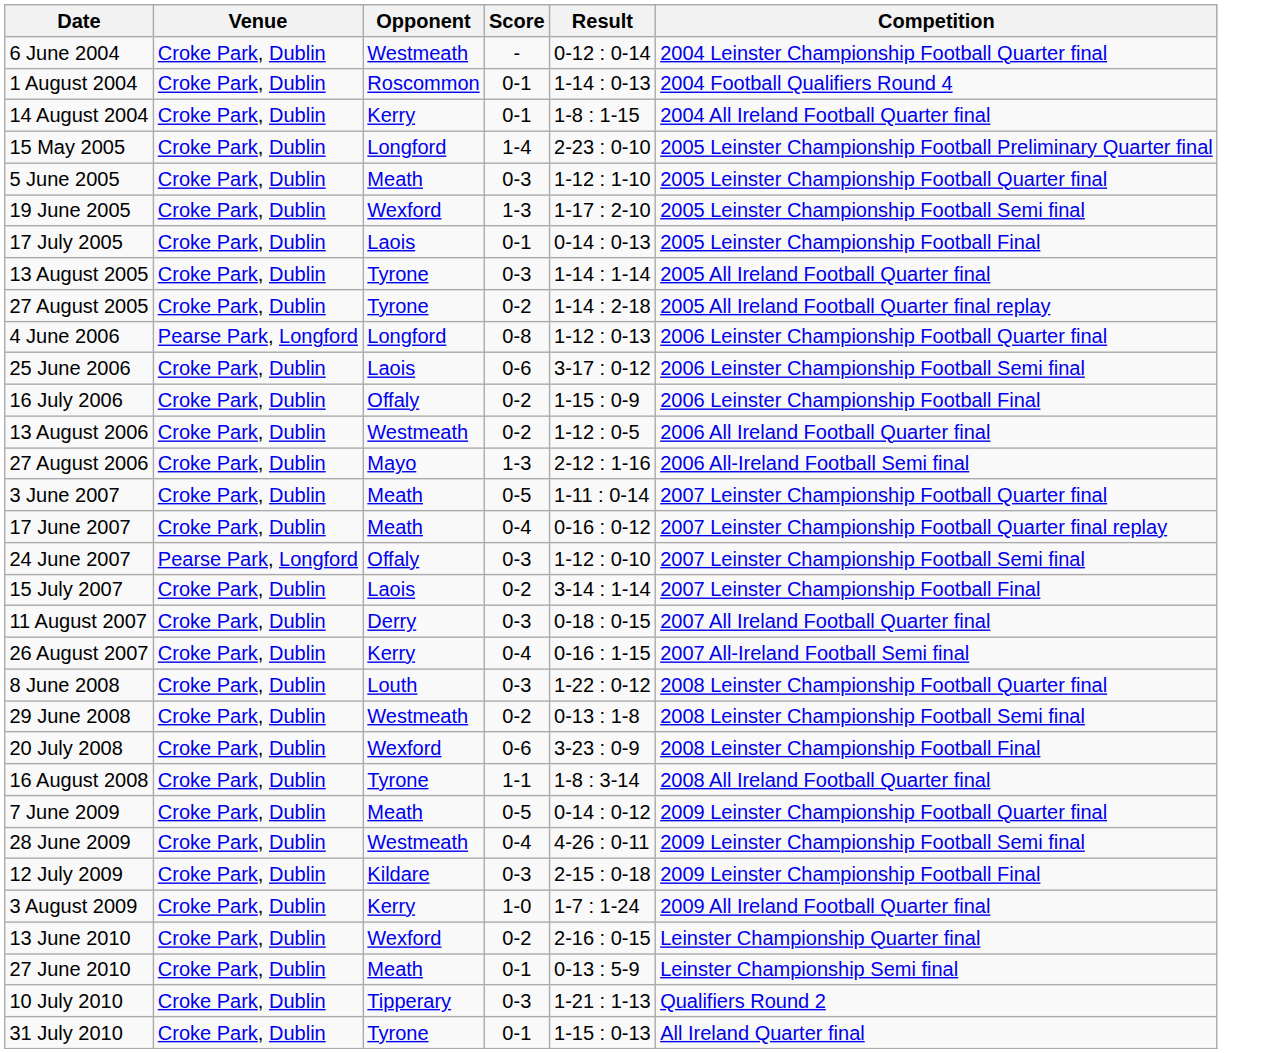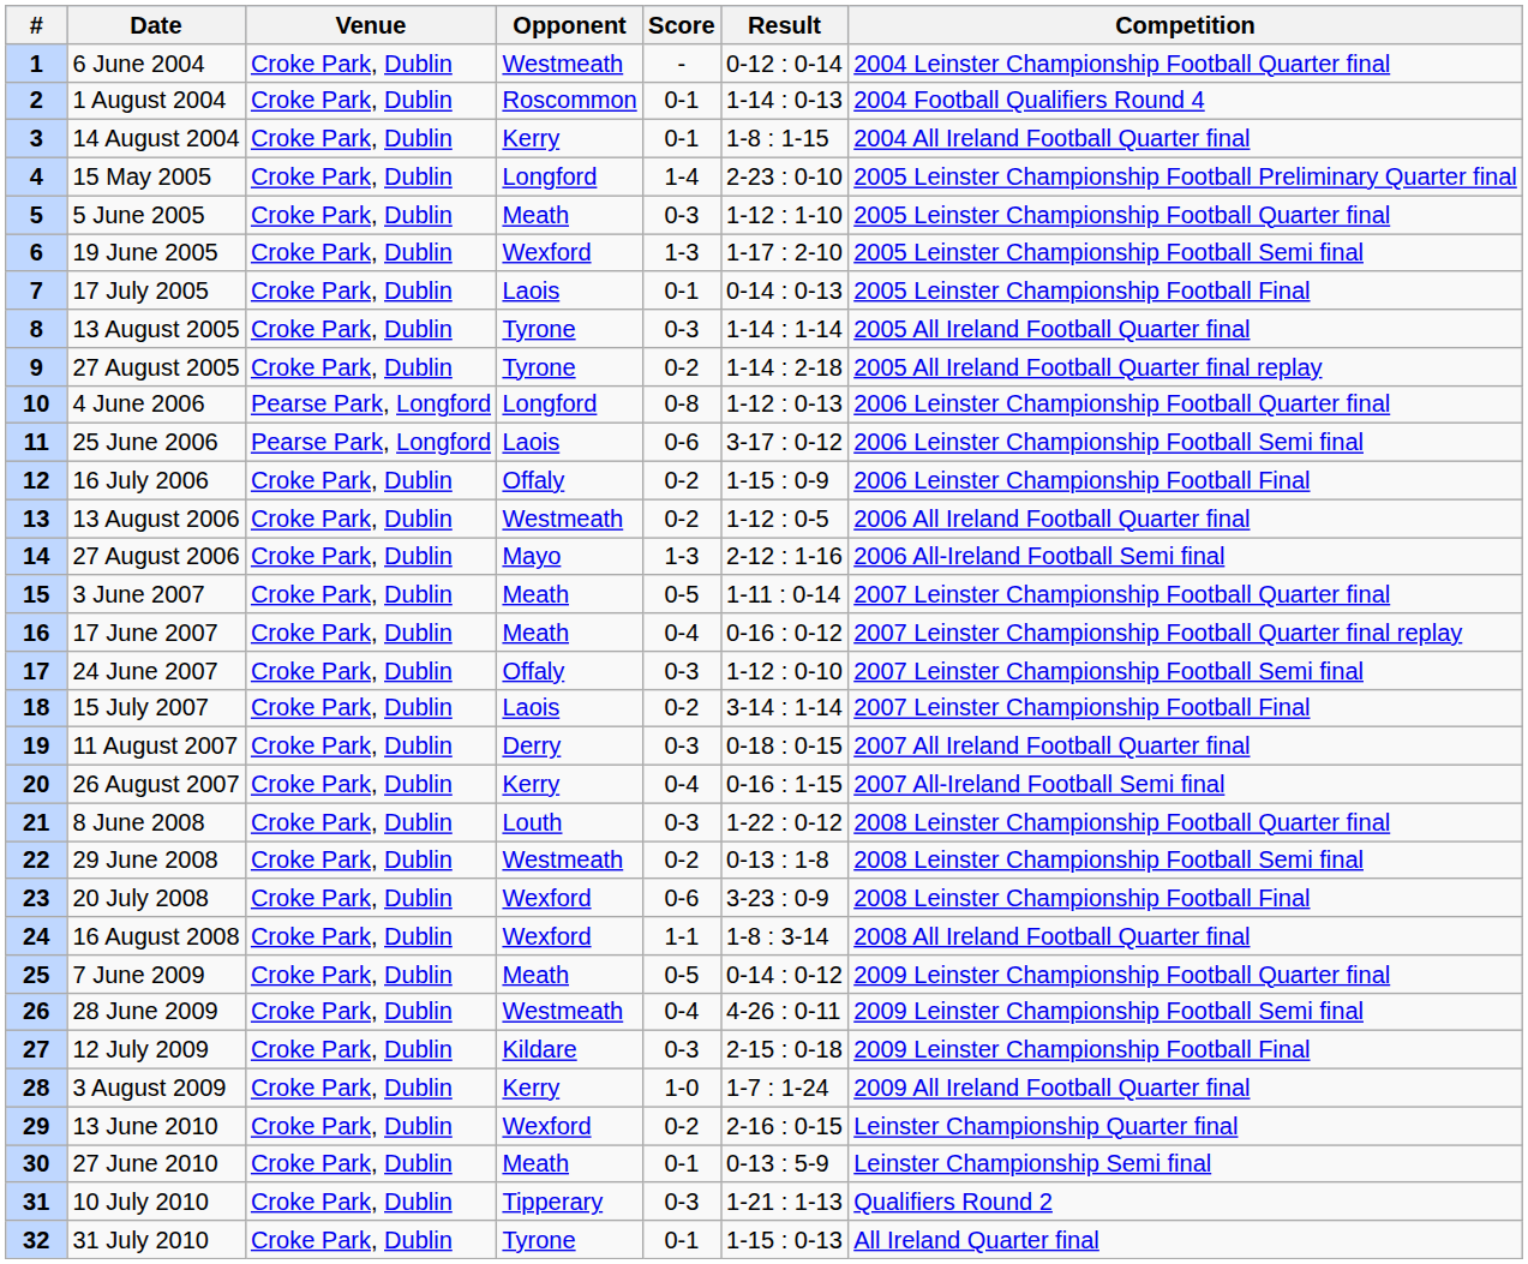+ column: # | 1 | 2 | 3 | 4 | 5 | 6 | 7 | 8 | 9 | 10 | 11 | 12 | 13 | 14 | 15 | 16 | 17 | 18 | 19 | 20 | 21 | 22 | 23 | 24 | 25 | 26 | 27 | 28 | 29 | 30 | 31 | 32
25 June 2006 | Venue: Croke Park, Dublin -> Pearse Park, Longford
24 June 2007 | Venue: Pearse Park, Longford -> Croke Park, Dublin
16 August 2008 | Opponent: Tyrone -> Wexford
